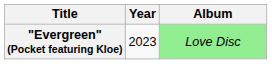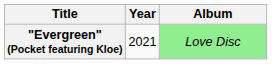"Evergreen" (Pocket featuring Kloe) | Year: 2023 -> 2021
